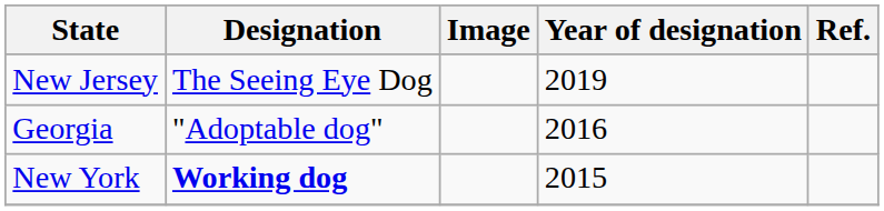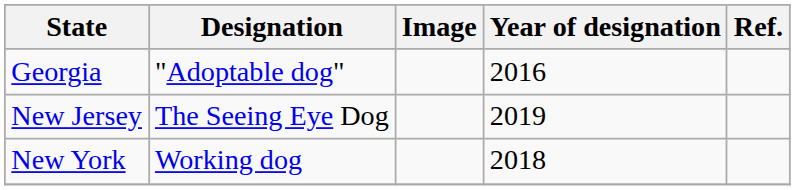rows swapped: Georgia <-> New Jersey
New York | Designation: bold -> normal
New York | Year of designation: 2015 -> 2018
